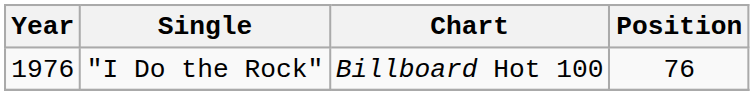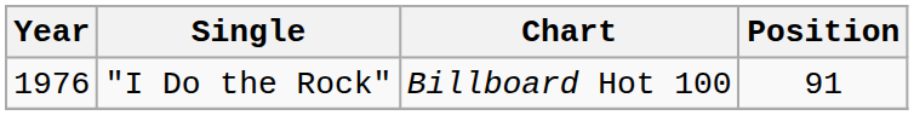"I Do the Rock" | Position: 76 -> 91
